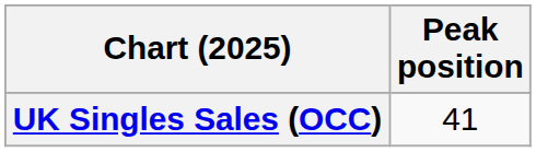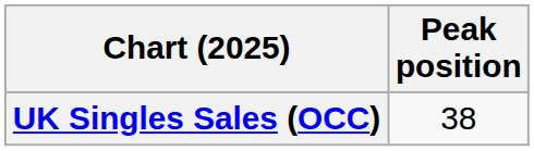UK Singles Sales (OCC) | Peak position: 41 -> 38
